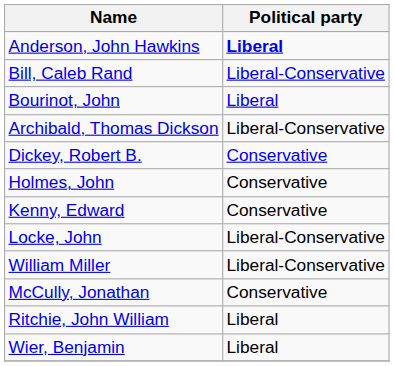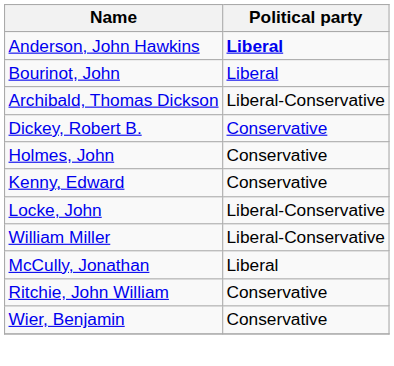- row: Bill, Caleb Rand | Liberal-Conservative
McCully, Jonathan | Political party: Conservative -> Liberal
Ritchie, John William | Political party: Liberal -> Conservative
Wier, Benjamin | Political party: Liberal -> Conservative
